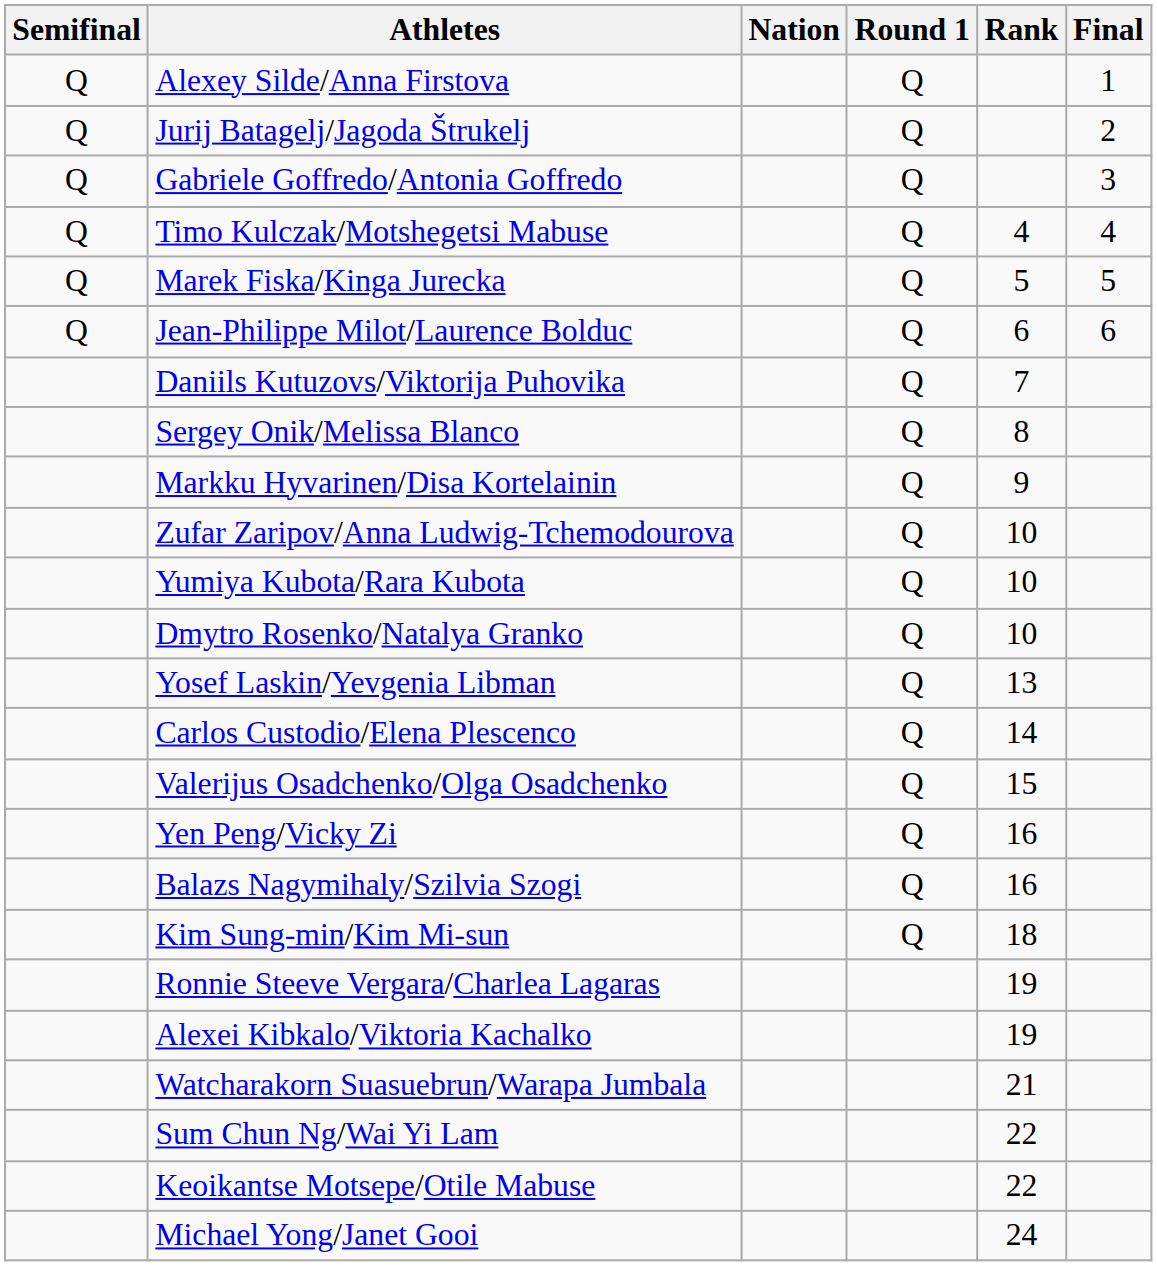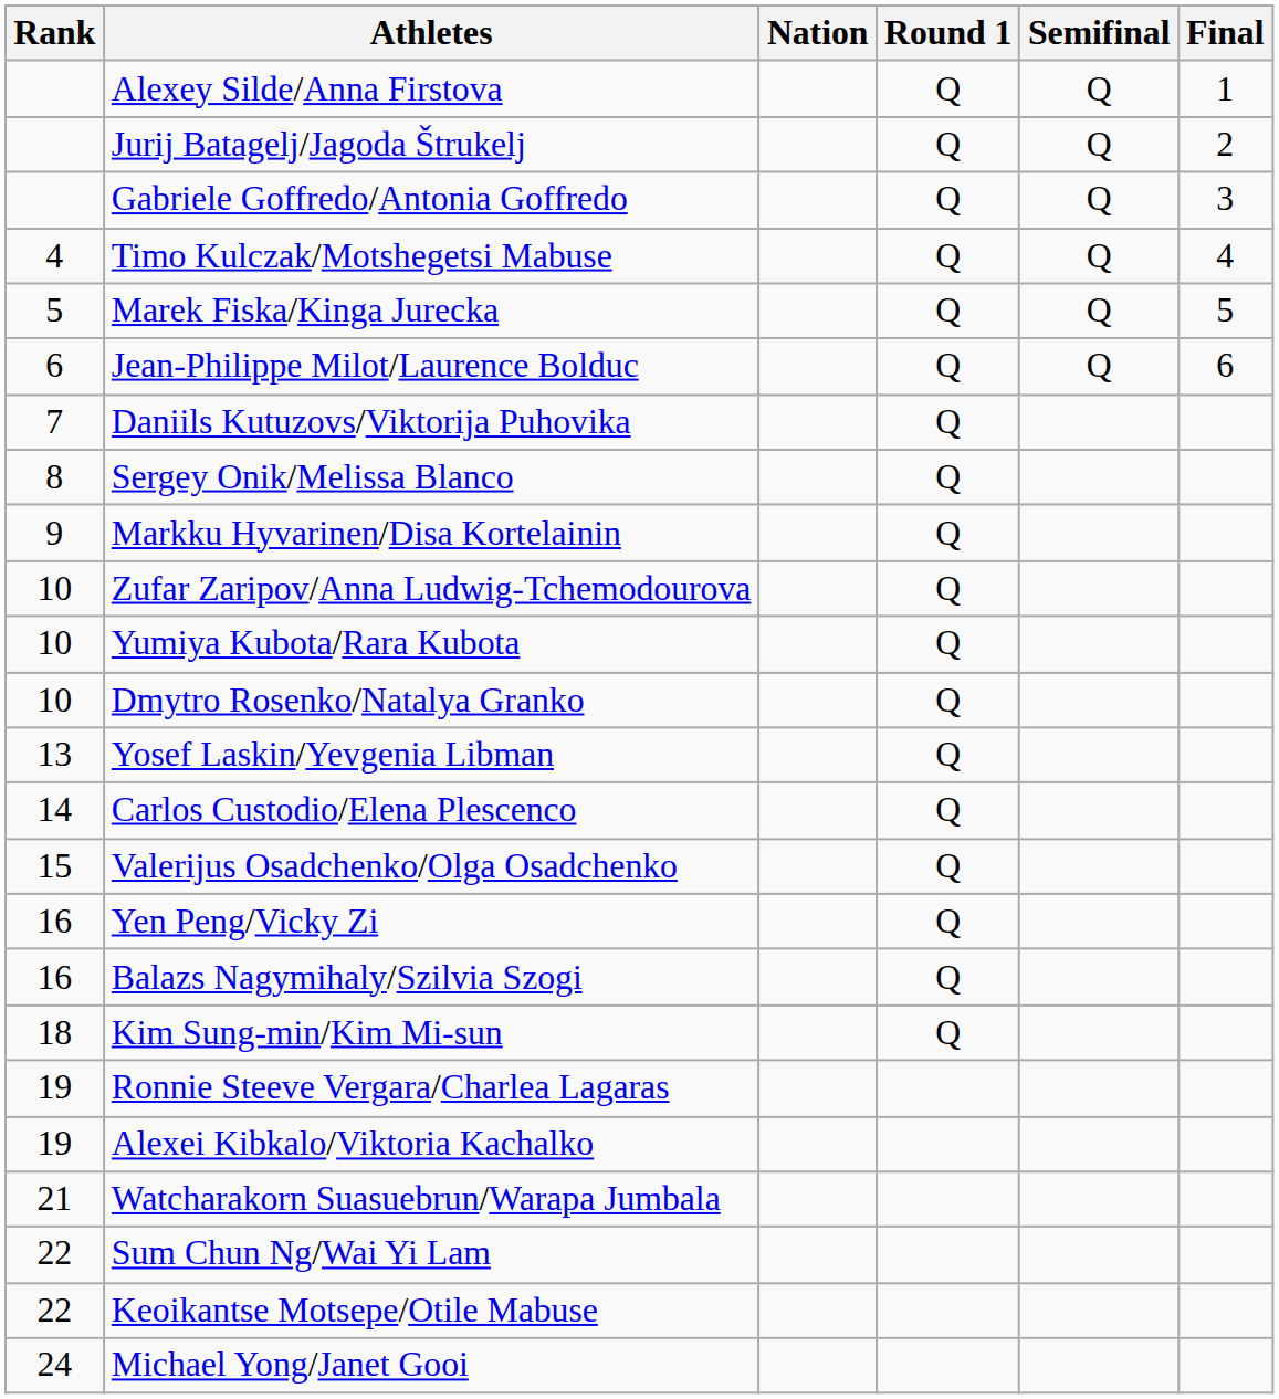columns swapped: Rank <-> Semifinal
